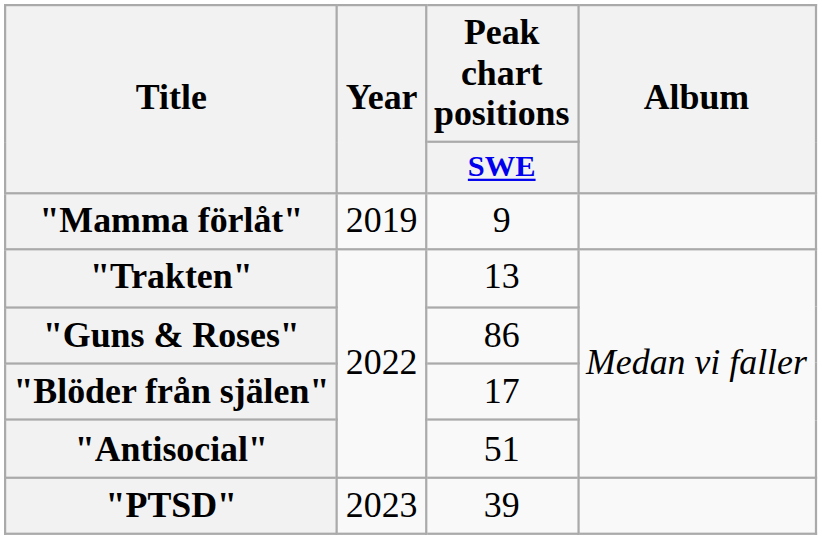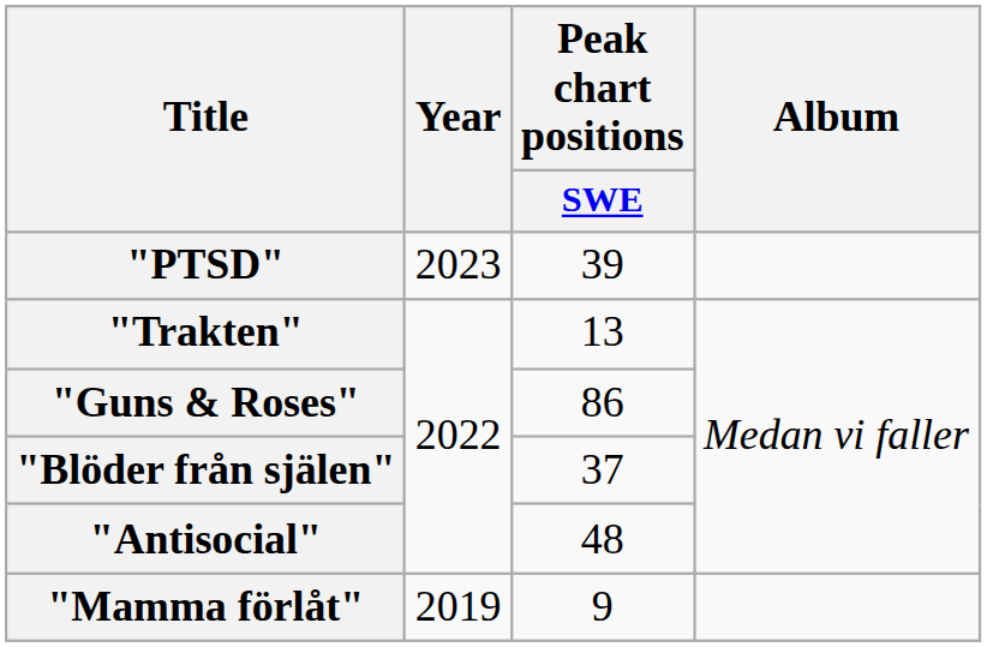rows swapped: "Mamma förlåt" <-> "PTSD"
"Blöder från själen" | Peak chart positions / SWE: 17 -> 37
"Antisocial" | Peak chart positions / SWE: 51 -> 48
